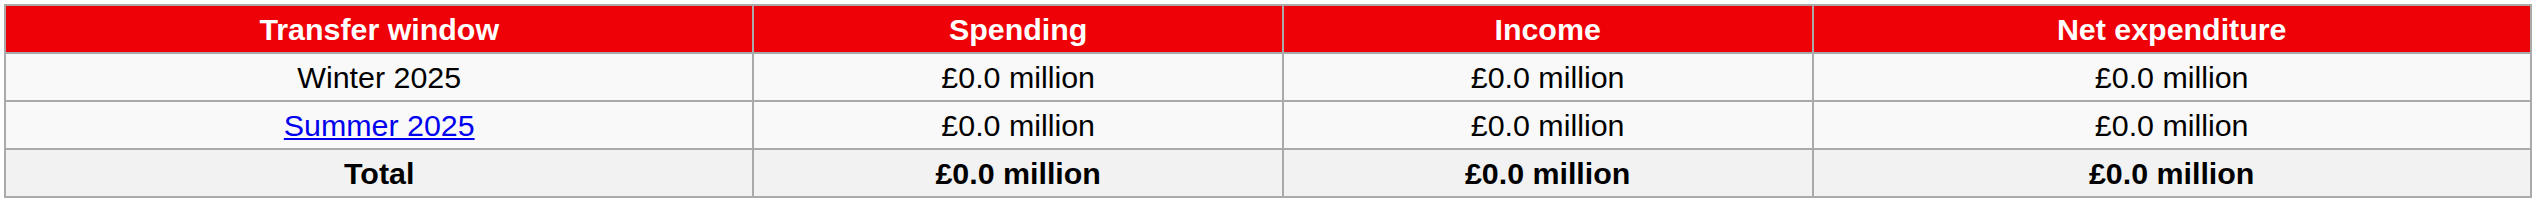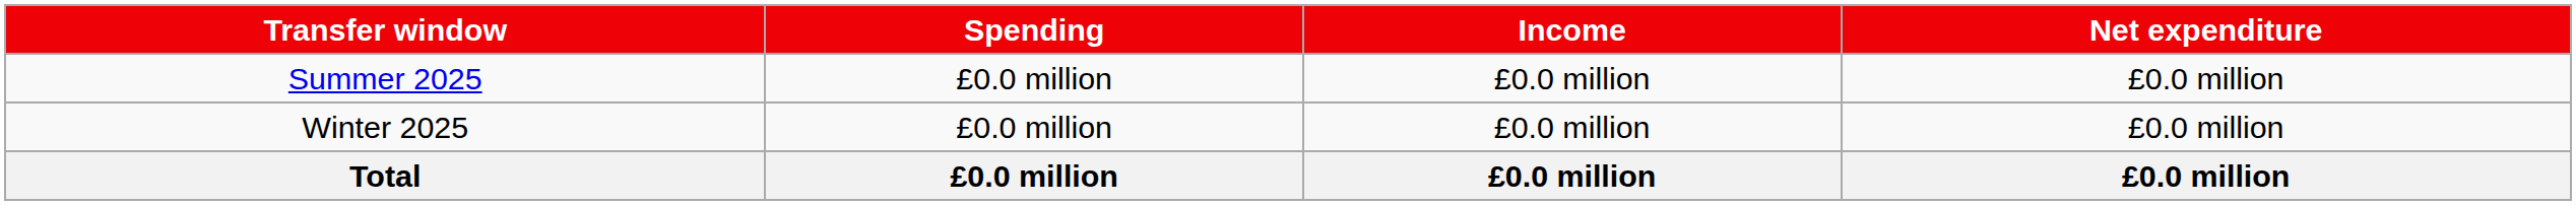rows swapped: Summer 2025 <-> Winter 2025
